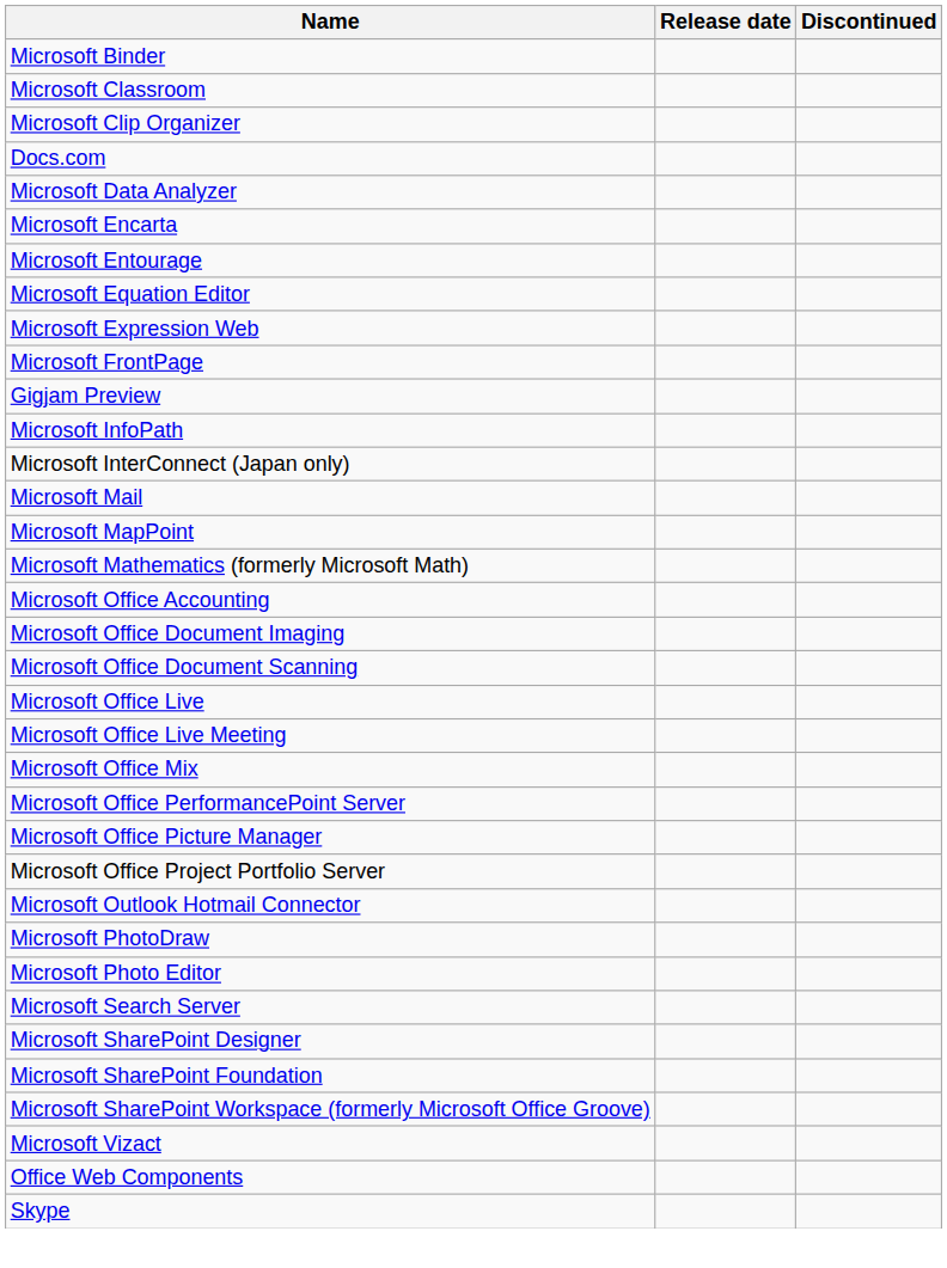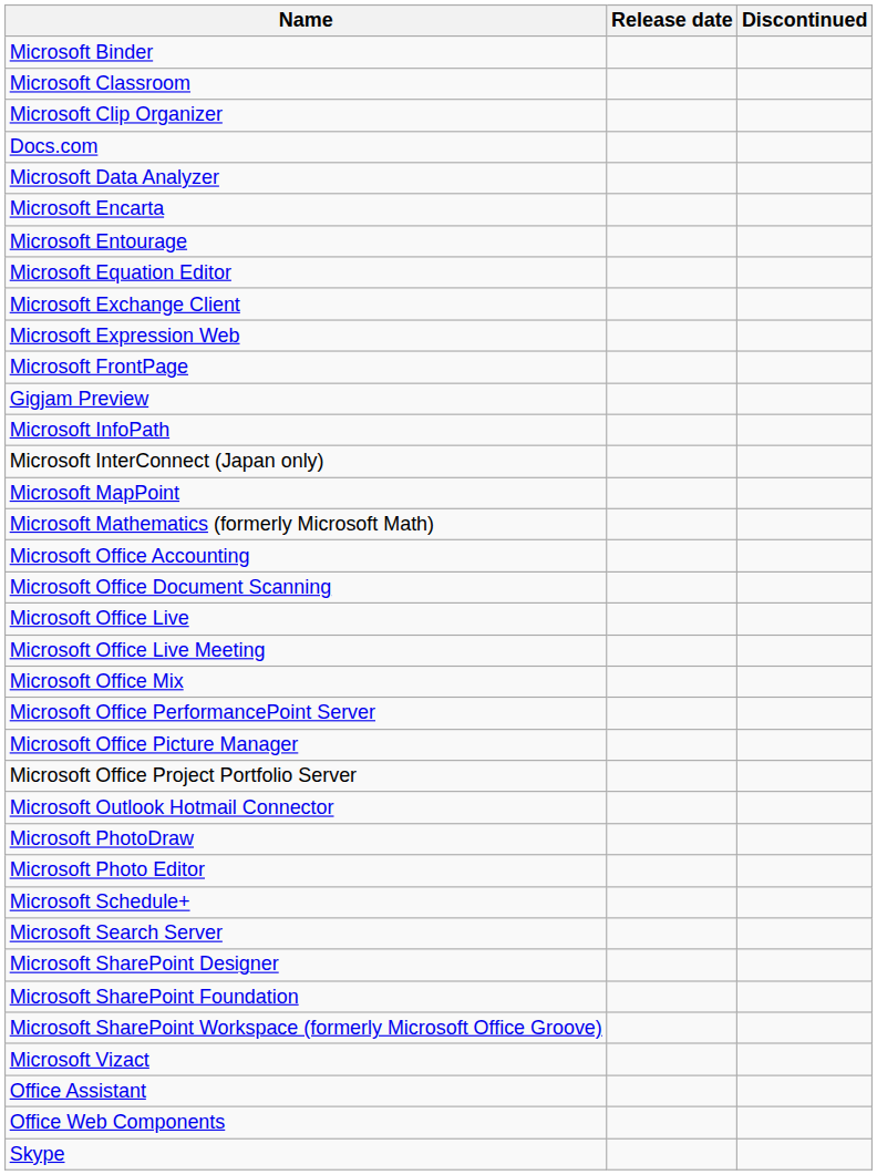+ row: Microsoft Exchange Client
- row: Microsoft Mail
- row: Microsoft Office Document Imaging
+ row: Microsoft Schedule+
+ row: Office Assistant
